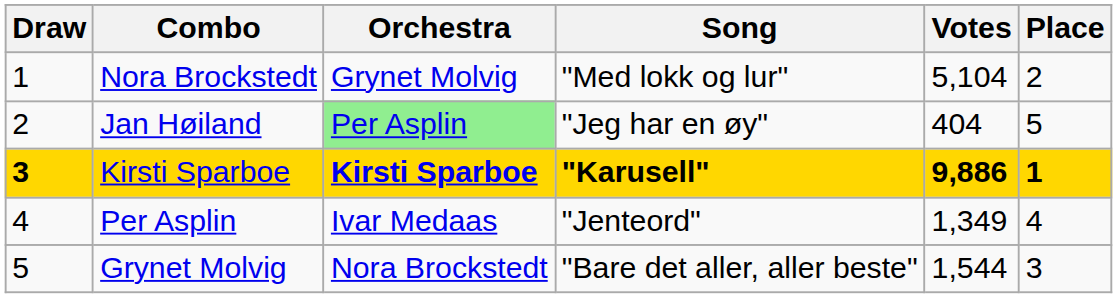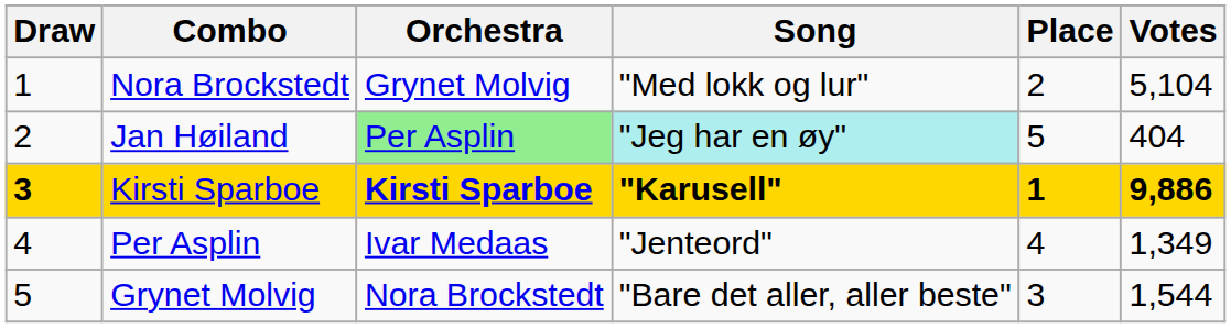columns swapped: Votes <-> Place
Jan Høiland | Song: no background -> paleturquoise background
